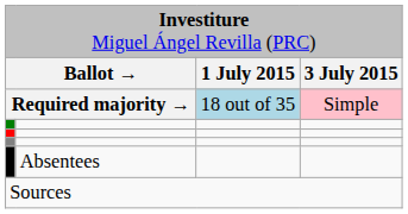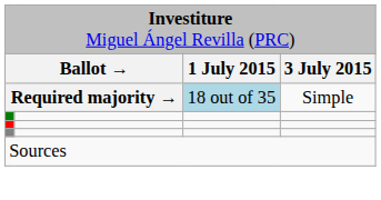Required majority → | column 4: pink background -> no background
- row: Absentees
